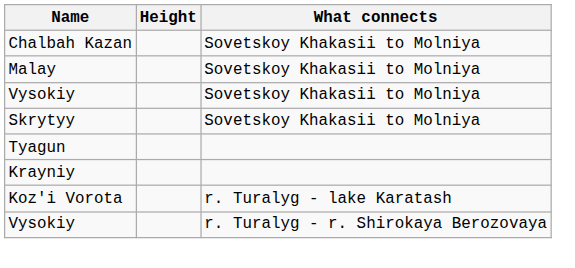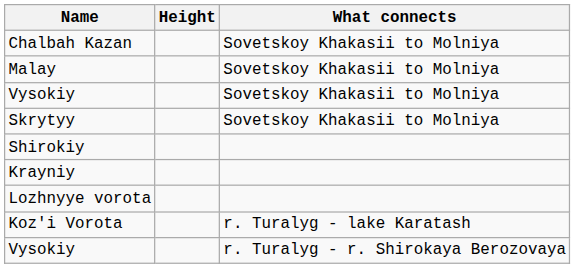- row: Tyagun
+ row: Shirokiy
+ row: Lozhnyye vorota
